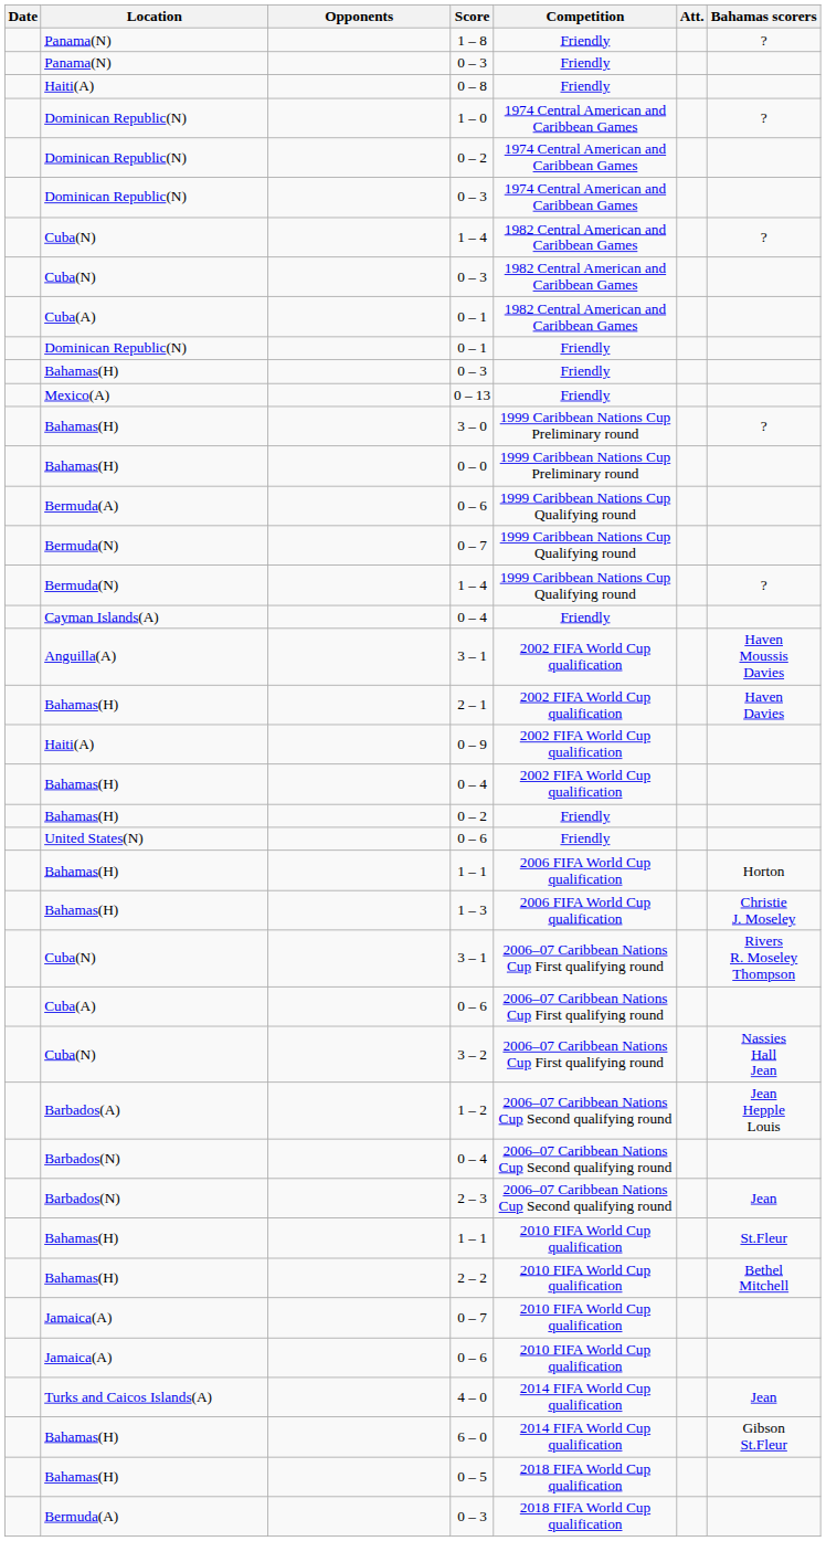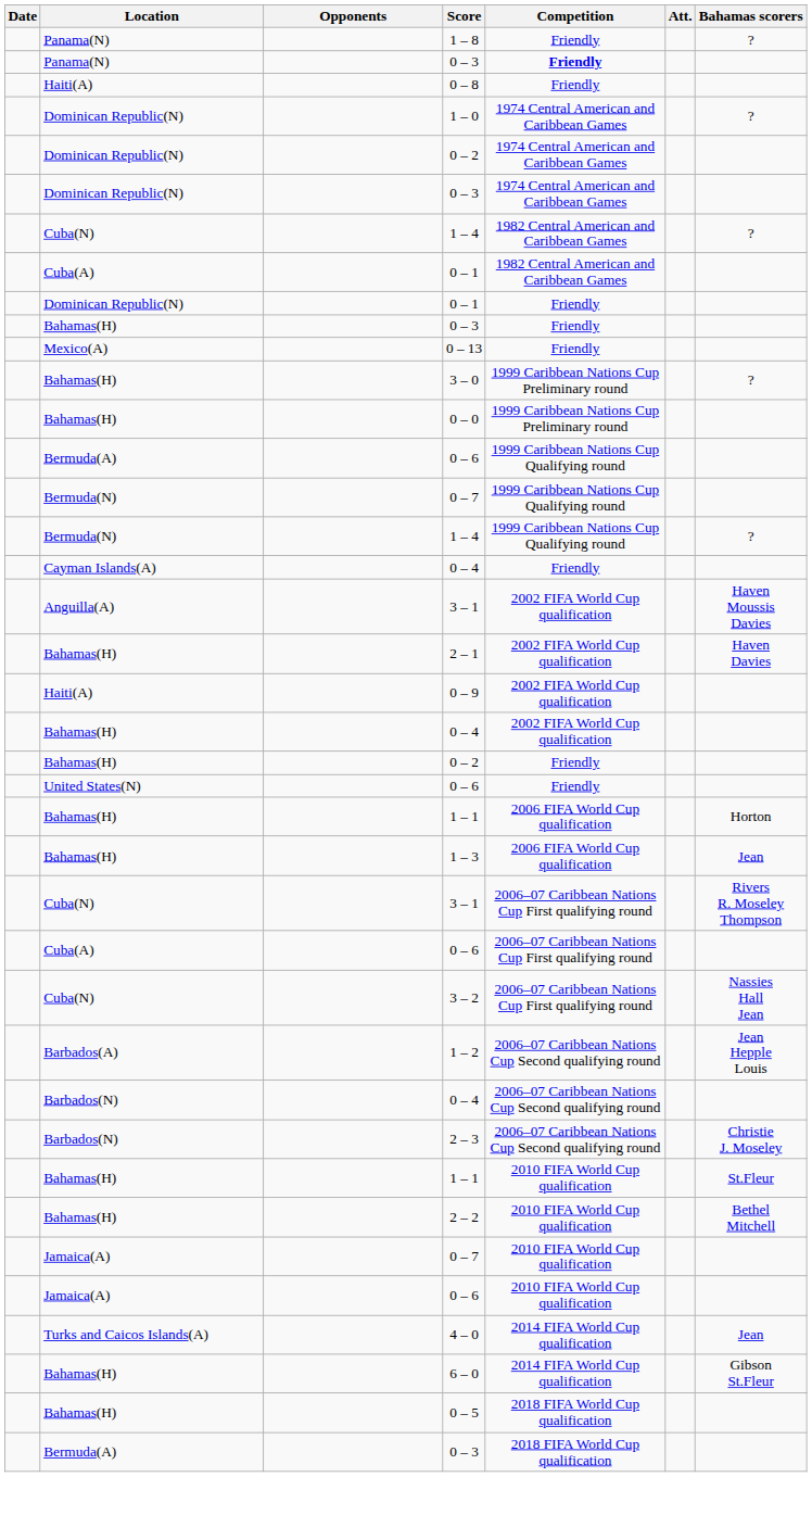Panama(N) / 0 – 3 | Competition: normal -> bold
- row: Cuba(N) | 0 – 3 | 1982 Central American and Caribbean Games
1 – 3 | Bahamas scorers: Christie J. Moseley -> Jean
2 – 3 | Bahamas scorers: Jean -> Christie J. Moseley
